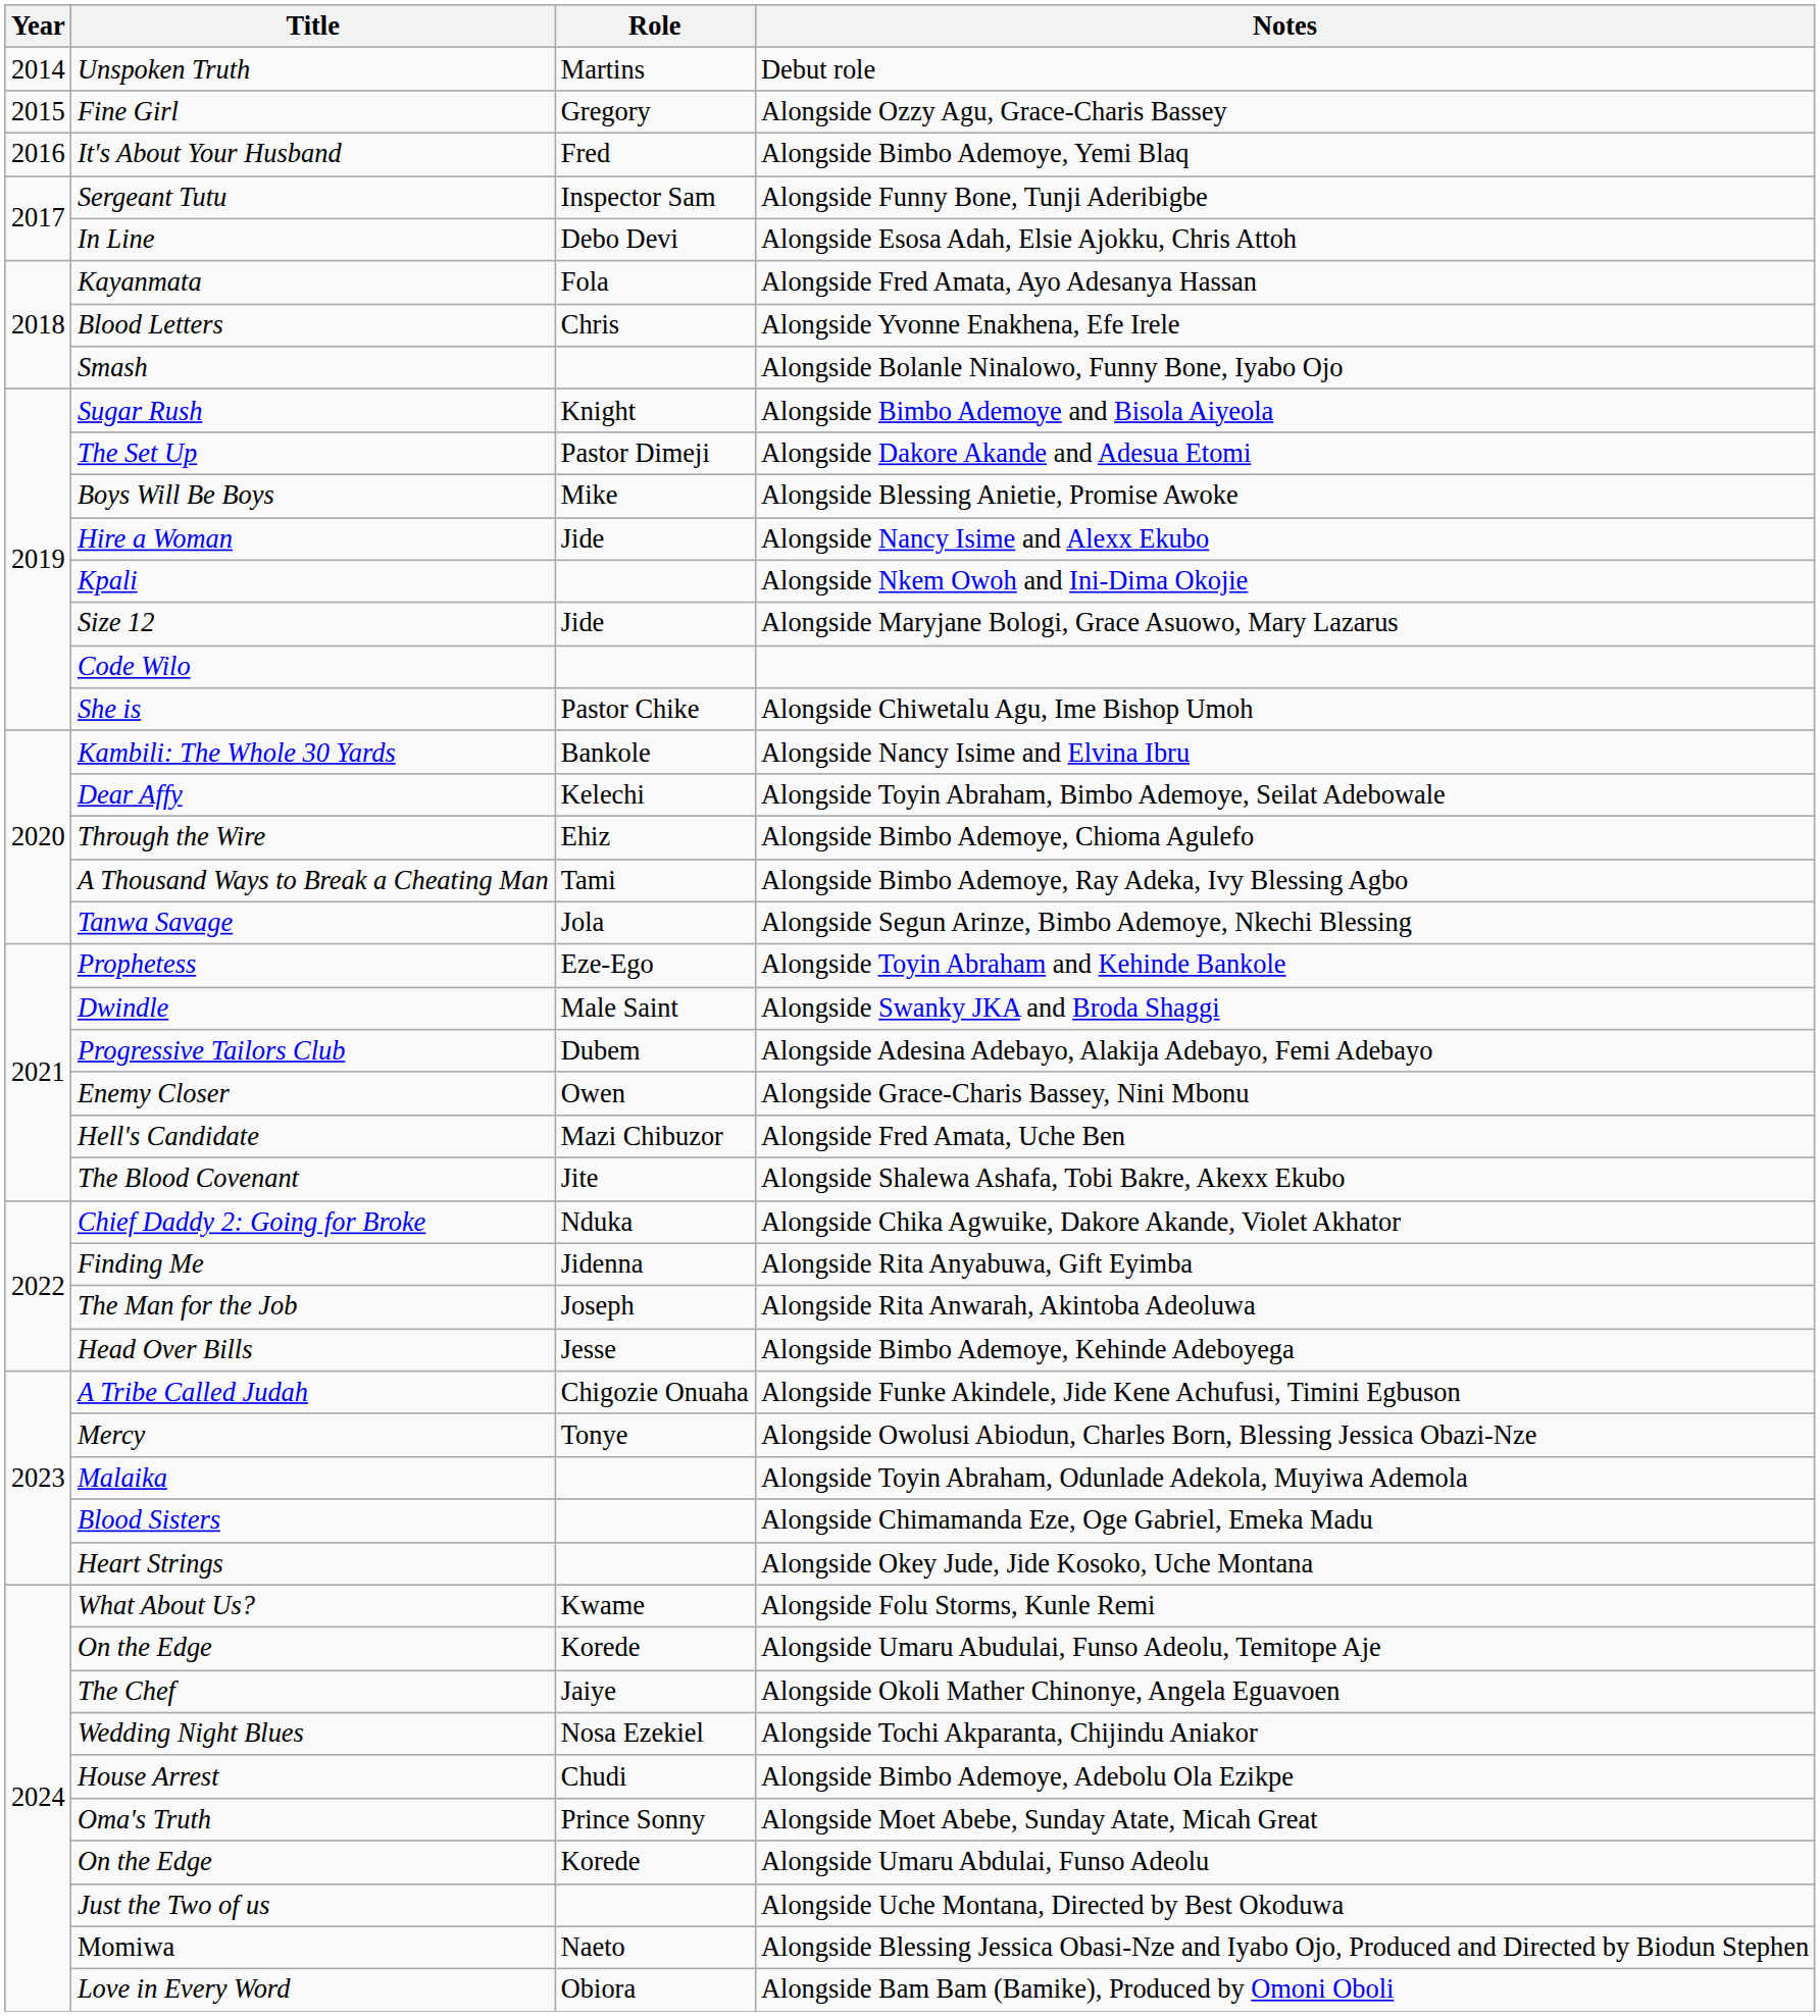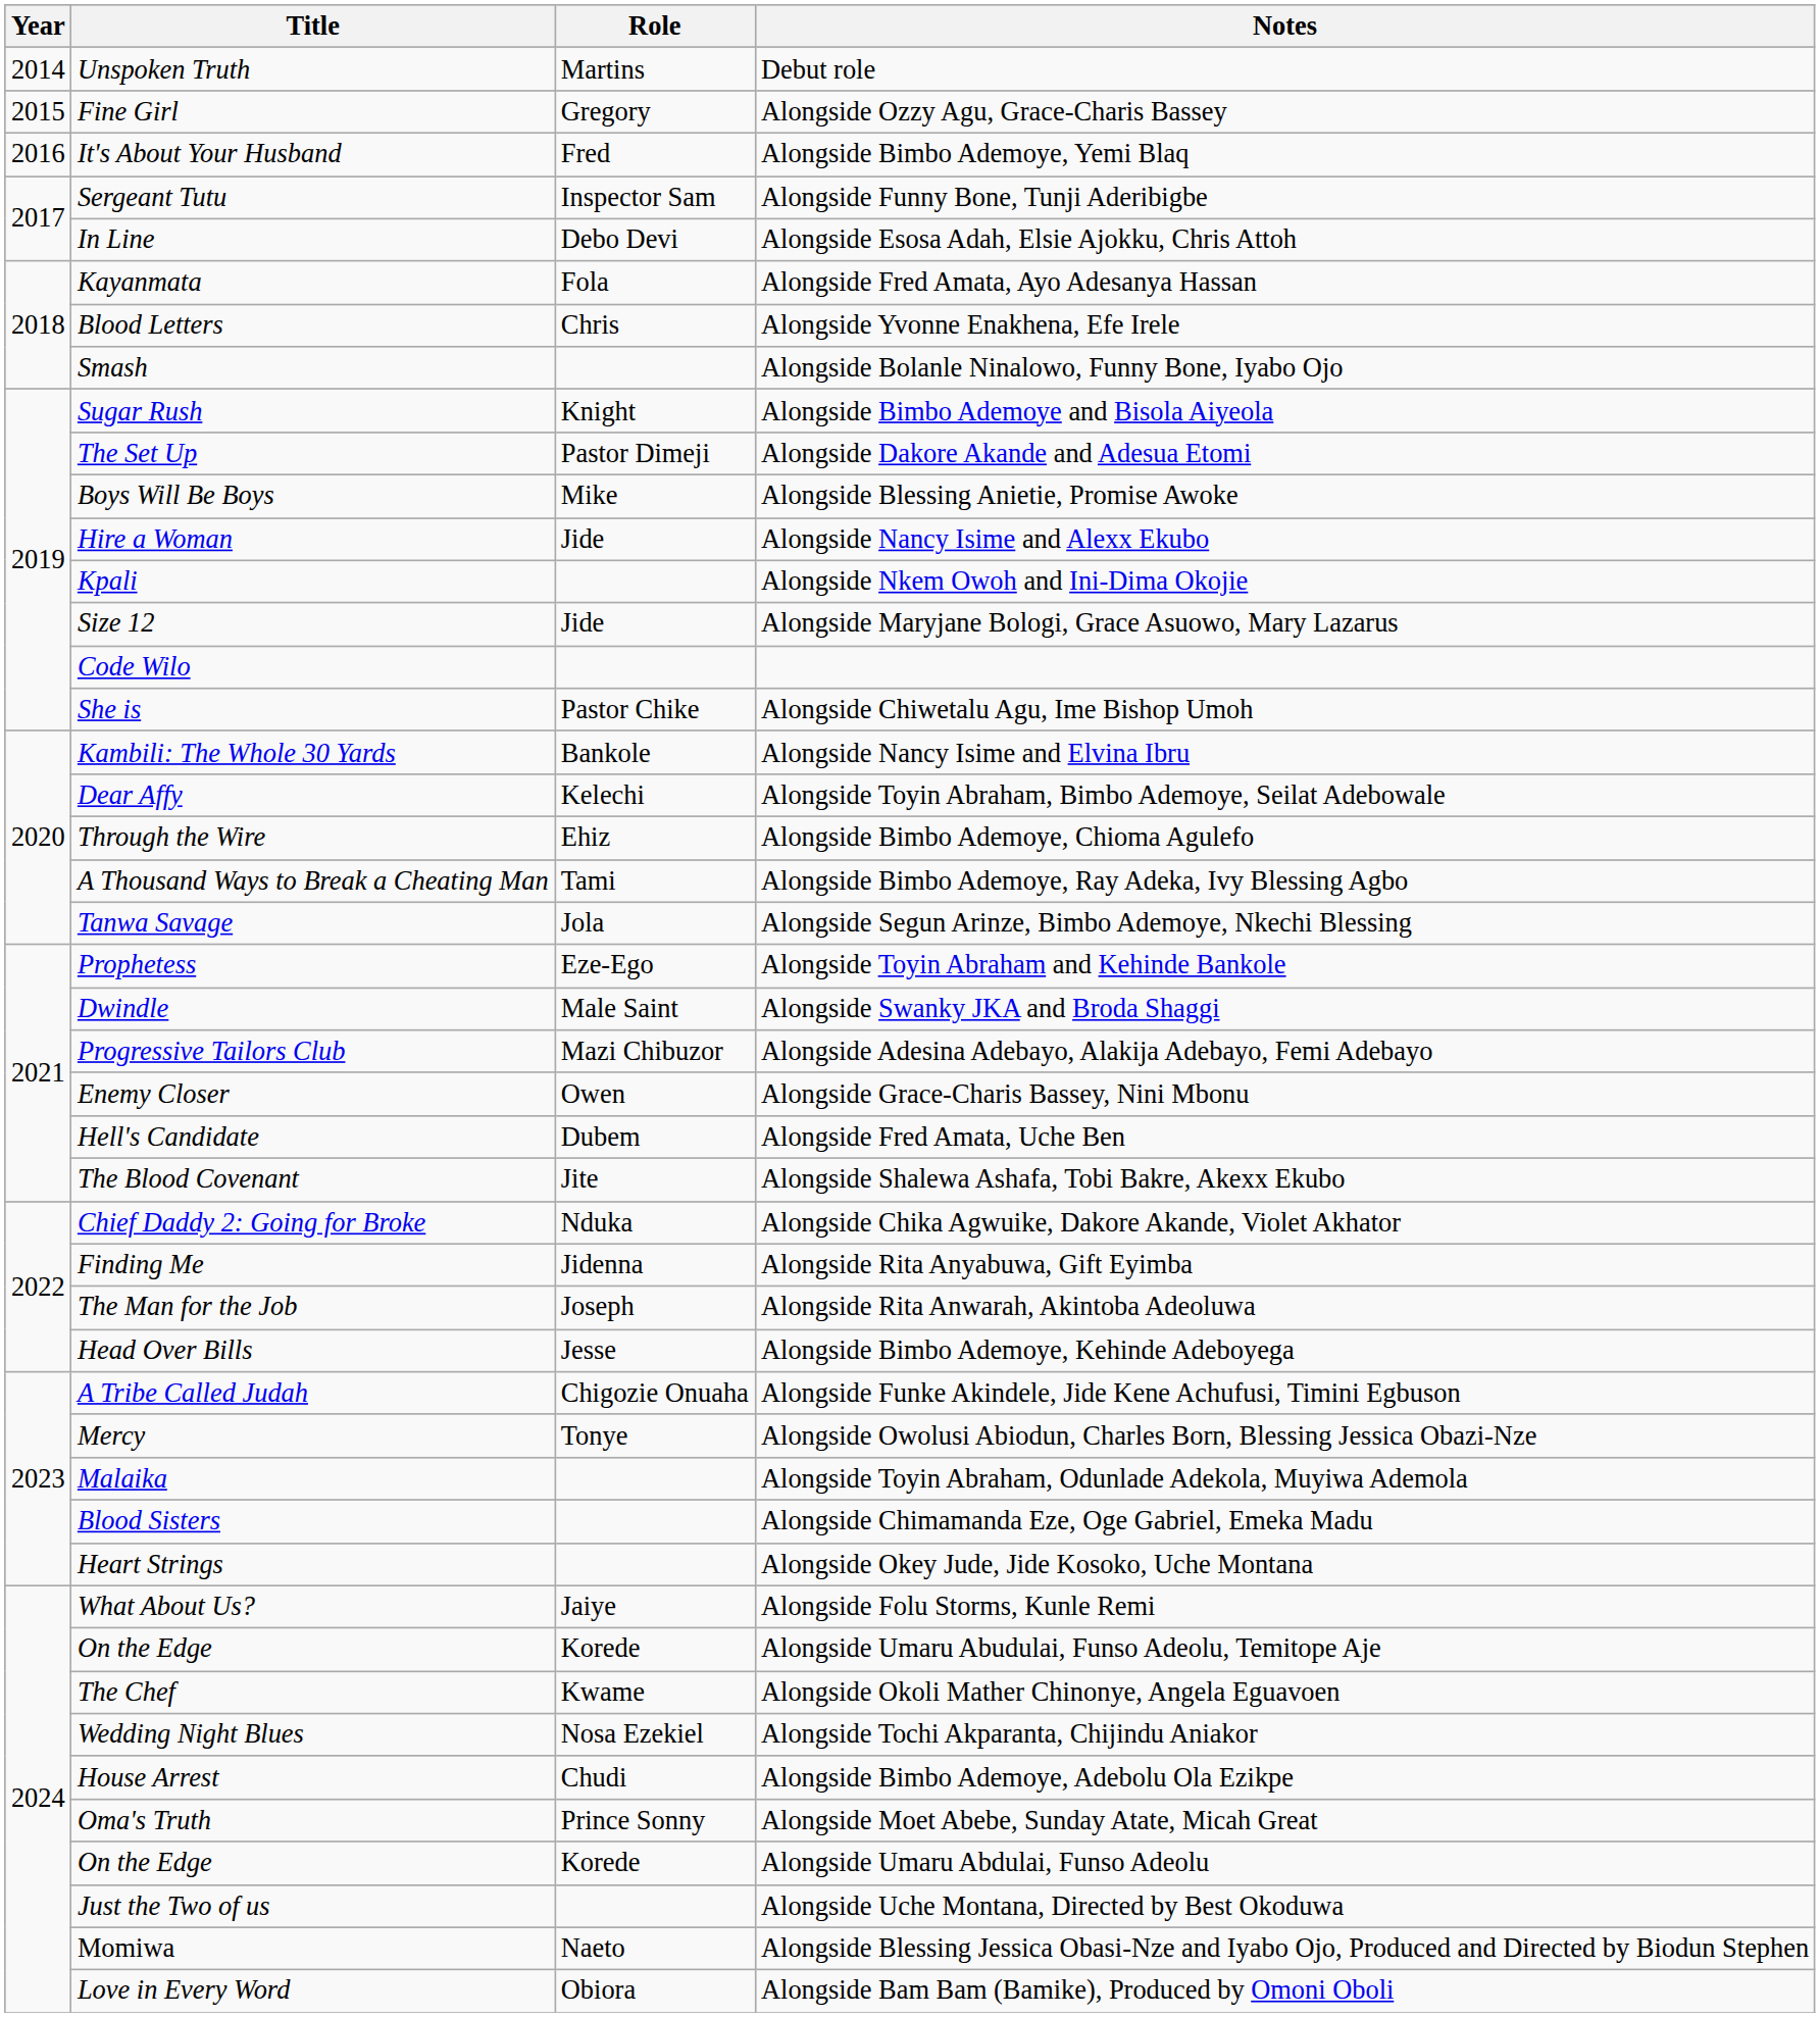Alongside Adesina Adebayo, Alakija Adebayo, Femi Adebayo | Role: Dubem -> Mazi Chibuzor
Alongside Fred Amata, Uche Ben | Role: Mazi Chibuzor -> Dubem
Alongside Folu Storms, Kunle Remi | Role: Kwame -> Jaiye
Alongside Okoli Mather Chinonye, Angela Eguavoen | Role: Jaiye -> Kwame
